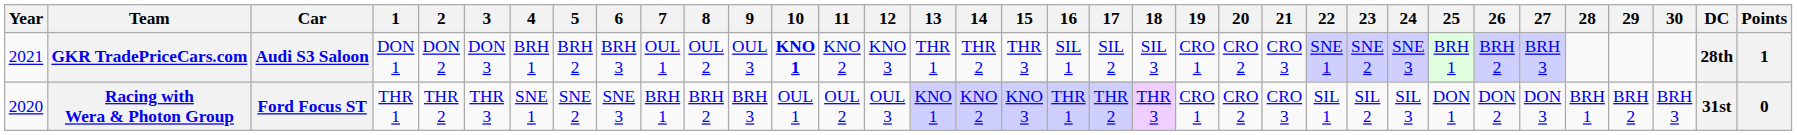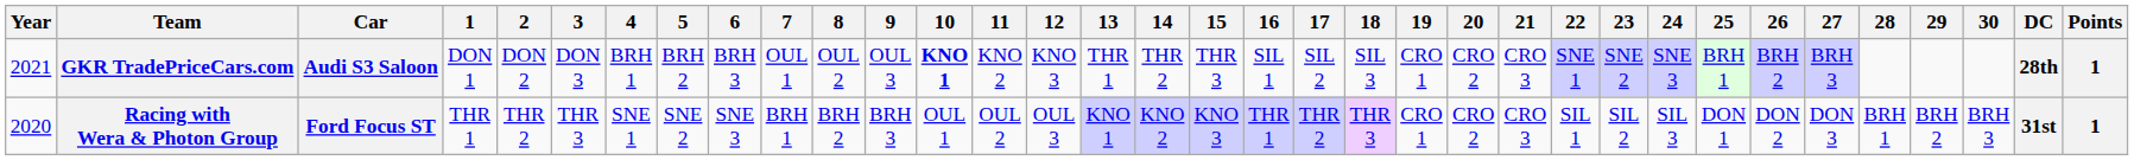Racing with Wera & Photon Group | Points: 0 -> 1
